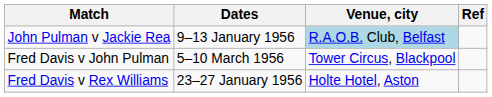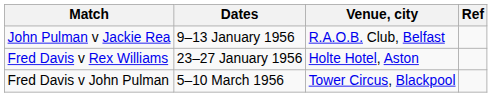John Pulman v Jackie Rea | Venue, city: lightblue background -> no background
rows swapped: Fred Davis v Rex Williams <-> Fred Davis v John Pulman
